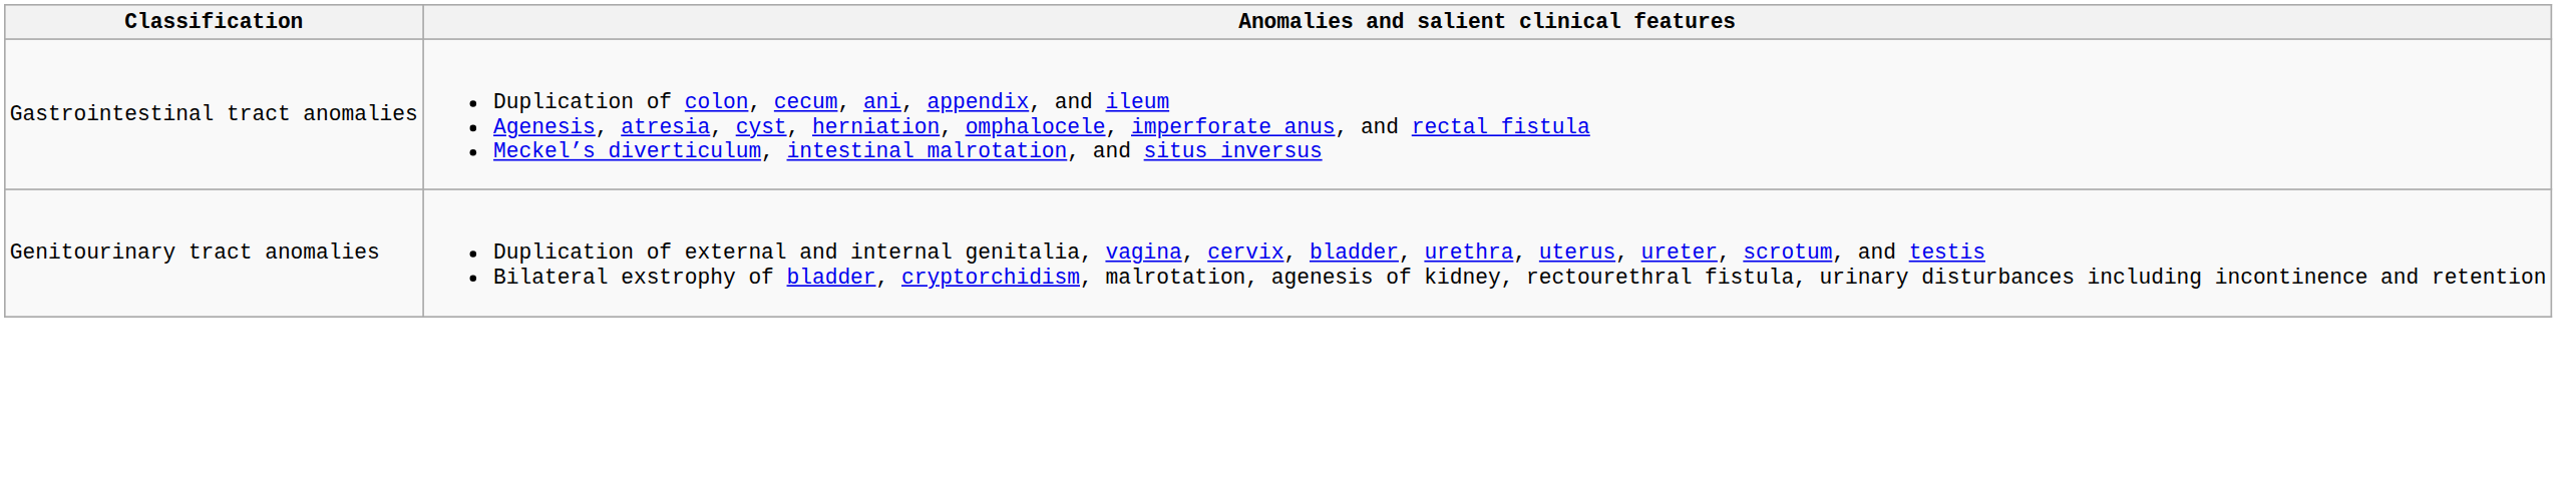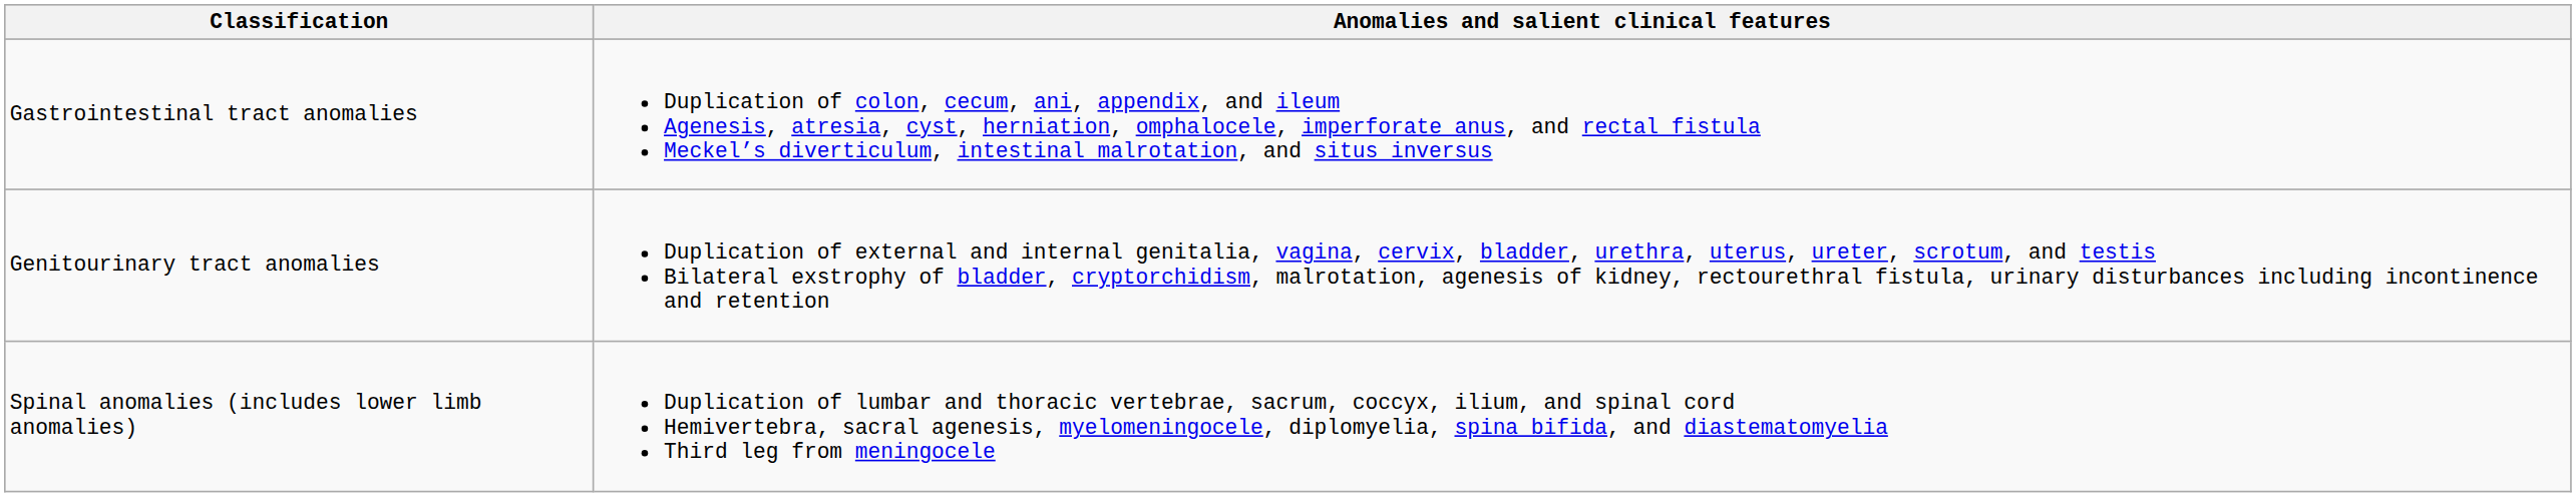+ row: Spinal anomalies (includes lower limb anomalies) | Duplication of lumbar and thoracic vertebrae, sacrum, coccyx, ilium, and spinal cord Hemivertebra, sacral agenesis, myelomeningocele, diplomyelia, spina bifida, and diastematomyelia Third leg from meningocele
